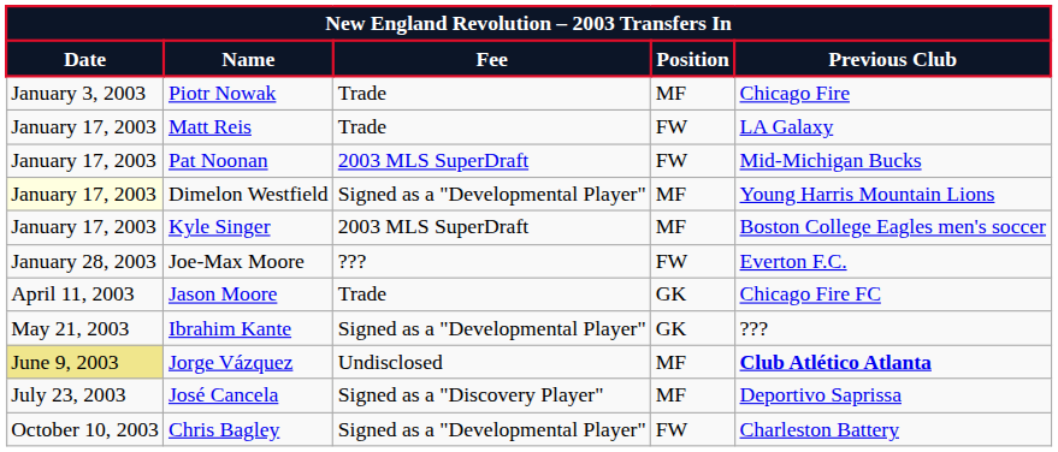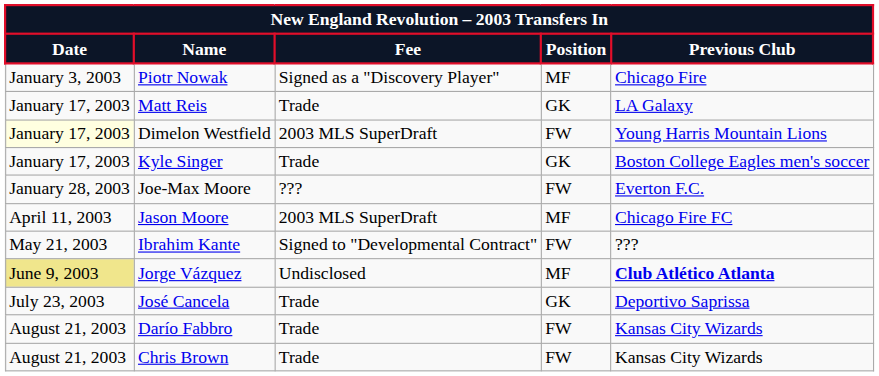Piotr Nowak | Fee: Trade -> Signed as a "Discovery Player"
Matt Reis | Position: FW -> GK
- row: January 17, 2003 | Pat Noonan | 2003 MLS SuperDraft | FW | Mid-Michigan Bucks
Dimelon Westfield | Fee: Signed as a "Developmental Player" -> 2003 MLS SuperDraft
Dimelon Westfield | Position: MF -> FW
Kyle Singer | Fee: 2003 MLS SuperDraft -> Trade
Kyle Singer | Position: MF -> GK
Jason Moore | Fee: Trade -> 2003 MLS SuperDraft
Jason Moore | Position: GK -> MF
Ibrahim Kante | Fee: Signed as a "Developmental Player" -> Signed to "Developmental Contract"
Ibrahim Kante | Position: GK -> FW
José Cancela | Fee: Signed as a "Discovery Player" -> Trade
José Cancela | Position: MF -> GK
+ row: August 21, 2003 | Darío Fabbro | Trade | FW | Kansas City Wizards
+ row: August 21, 2003 | Chris Brown | Trade | FW | Kansas City Wizards
- row: October 10, 2003 | Chris Bagley | Signed as a "Developmental Player" | FW | Charleston Battery
